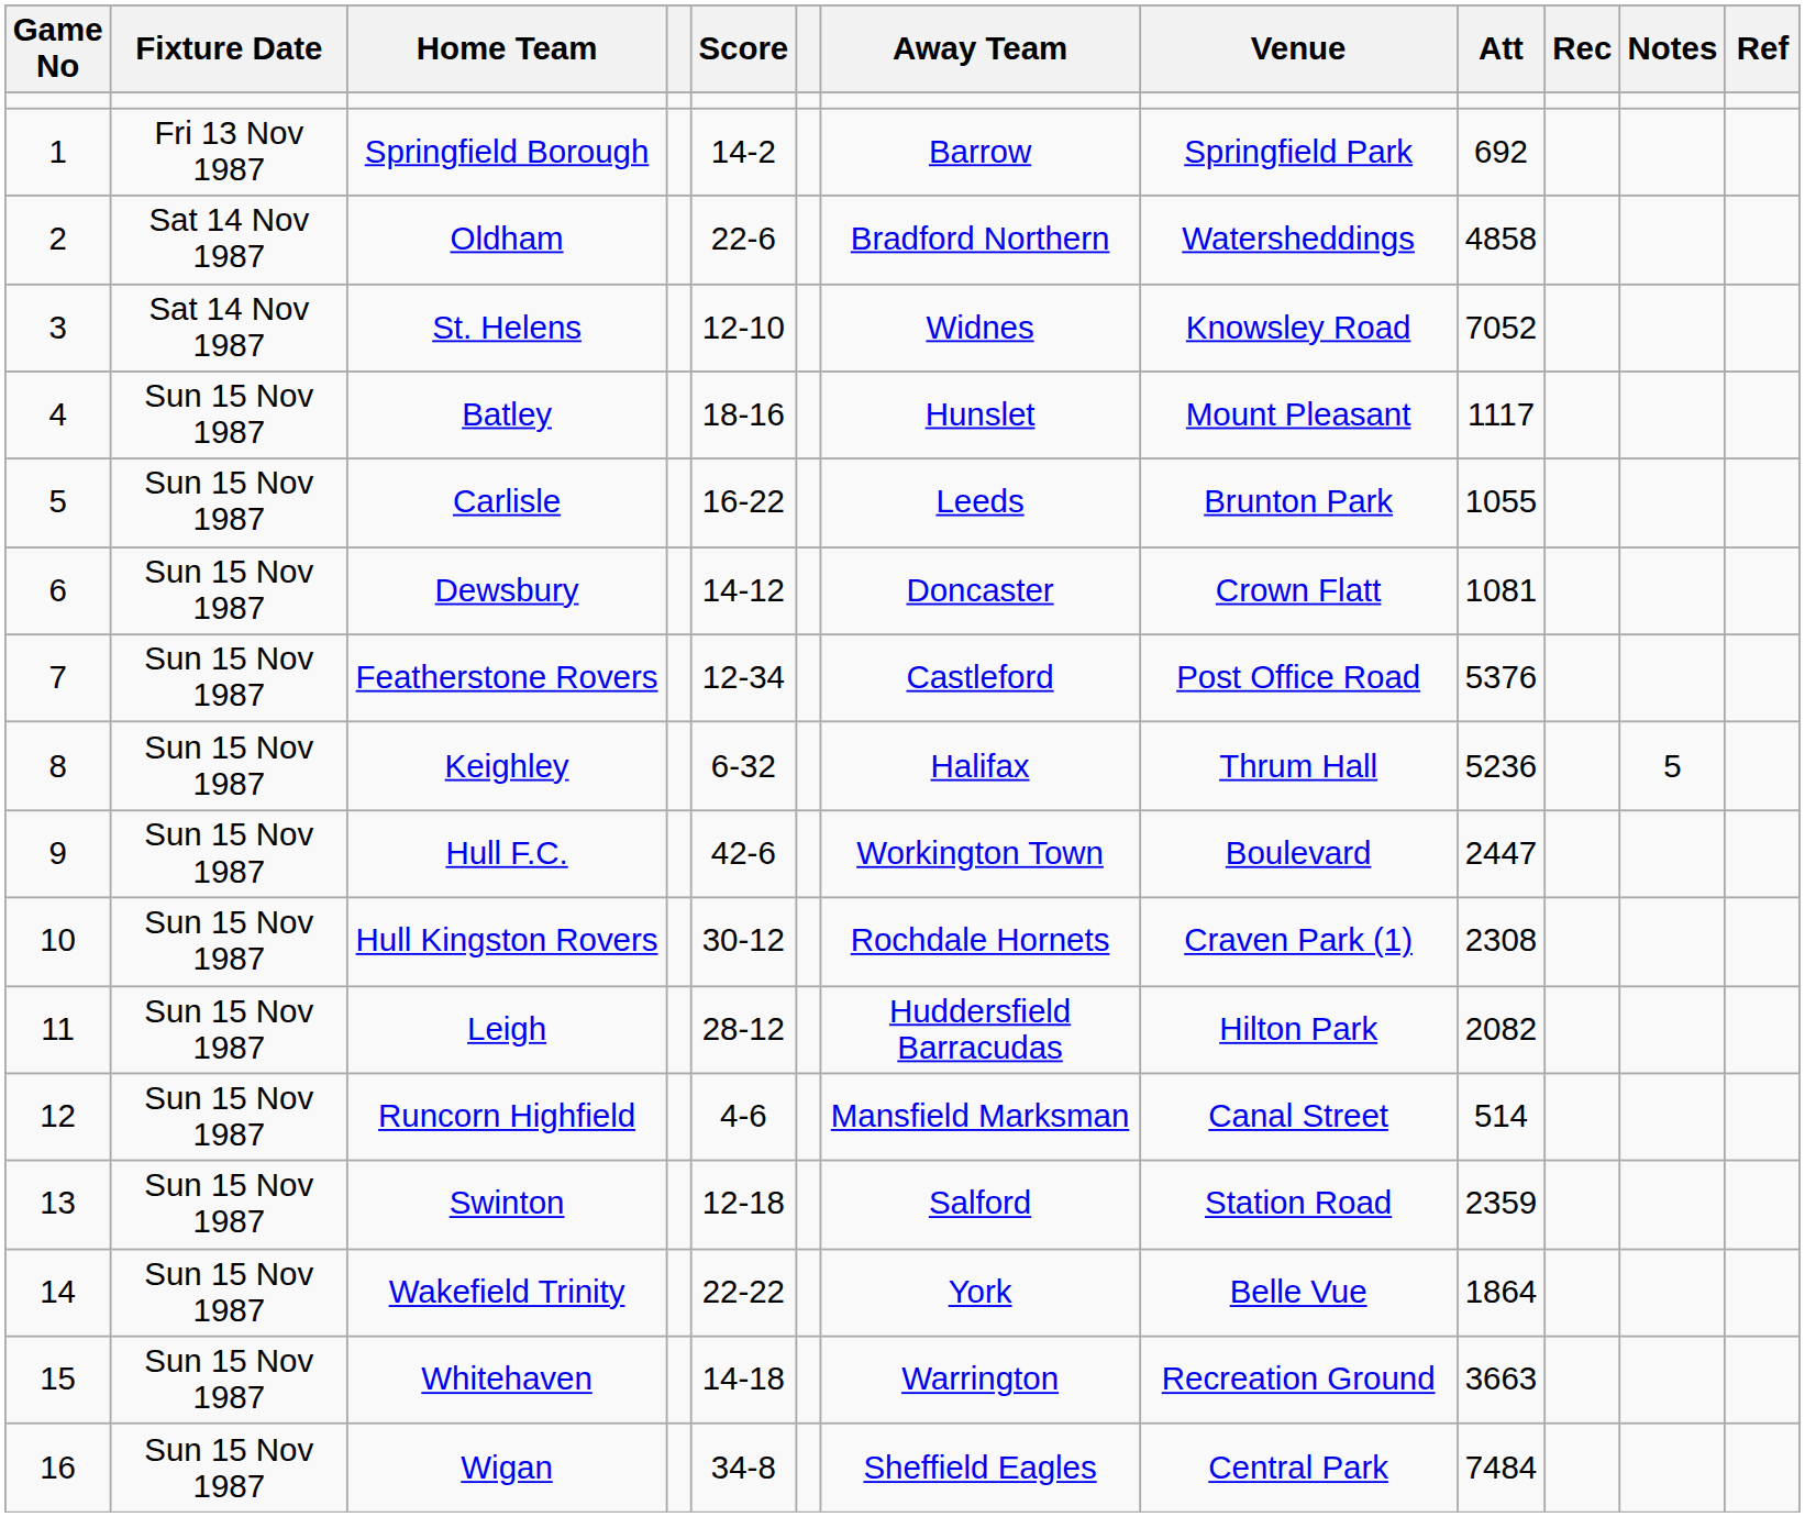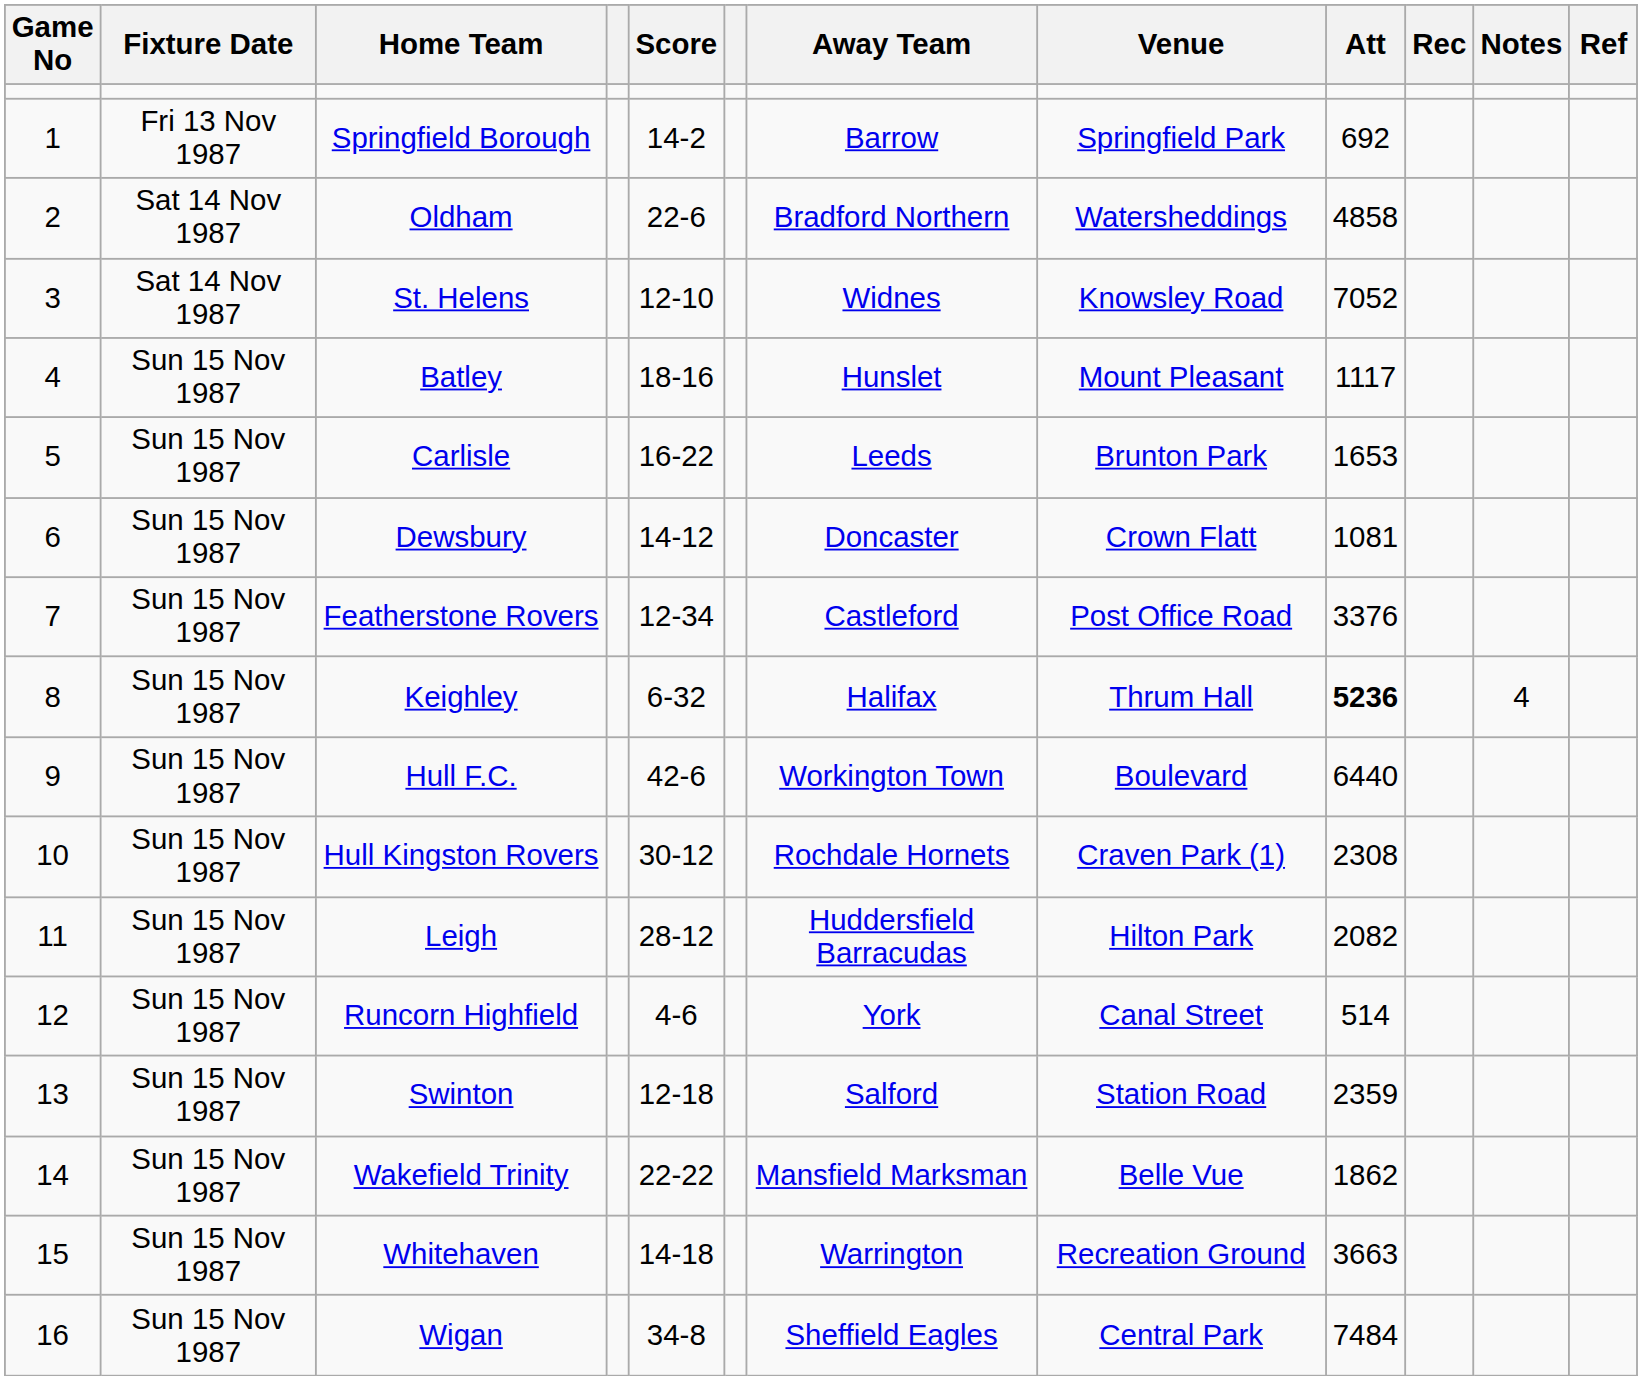Carlisle | Att: 1055 -> 1653
Featherstone Rovers | Att: 5376 -> 3376
Keighley | Att: normal -> bold
Keighley | Notes: 5 -> 4
Hull F.C. | Att: 2447 -> 6440
Runcorn Highfield | Away Team: Mansfield Marksman -> York
Wakefield Trinity | Away Team: York -> Mansfield Marksman
Wakefield Trinity | Att: 1864 -> 1862
